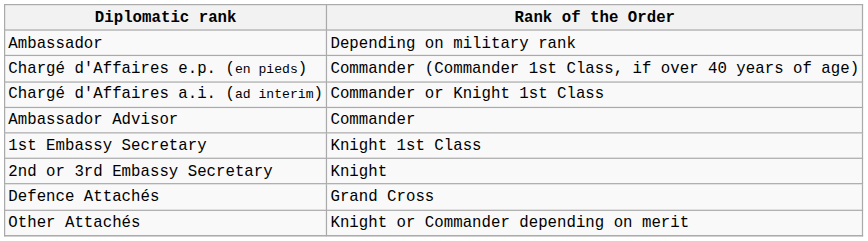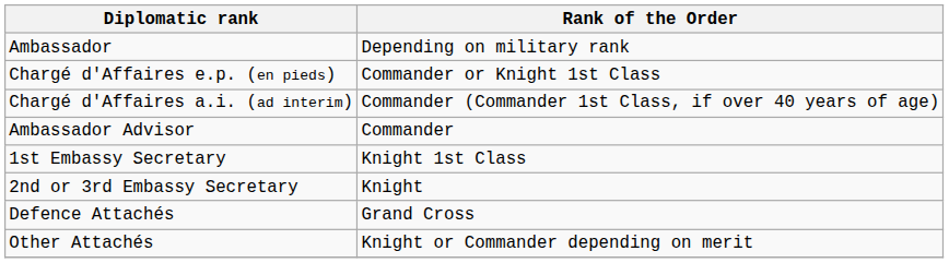Chargé d'Affaires e.p. (en pieds) | Rank of the Order: Commander (Commander 1st Class, if over 40 years of age) -> Commander or Knight 1st Class
Chargé d'Affaires a.i. (ad interim) | Rank of the Order: Commander or Knight 1st Class -> Commander (Commander 1st Class, if over 40 years of age)
